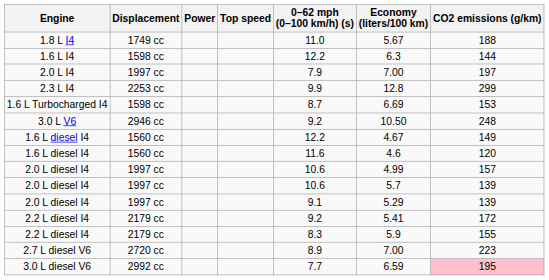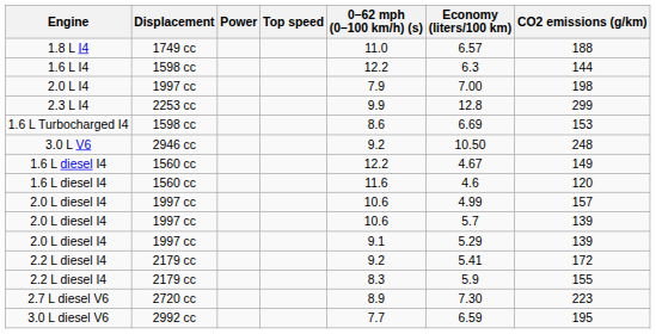1.8 L I4 | Economy (liters/100 km): 5.67 -> 6.57
2.0 L I4 | CO2 emissions (g/km): 197 -> 198
1.6 L Turbocharged I4 | 0–62 mph (0–100 km/h) (s): 8.7 -> 8.6
2.7 L diesel V6 | Economy (liters/100 km): 7.00 -> 7.30
3.0 L diesel V6 | CO2 emissions (g/km): pink background -> no background
